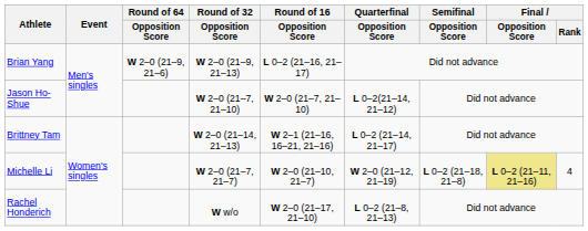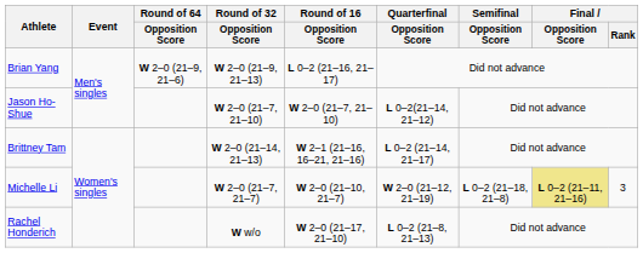Michelle Li | Final / Rank: 4 -> 3
